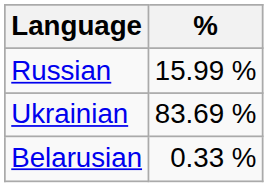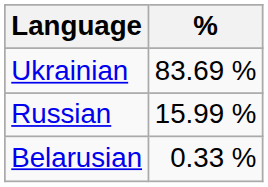rows swapped: Ukrainian <-> Russian
